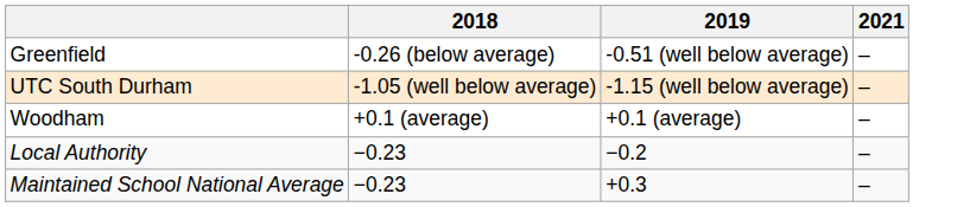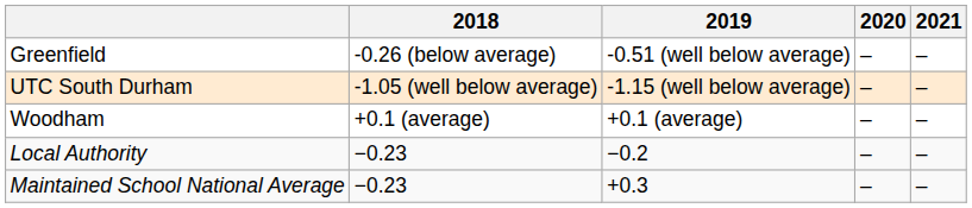+ column: 2020 | – | – | – | – | –
